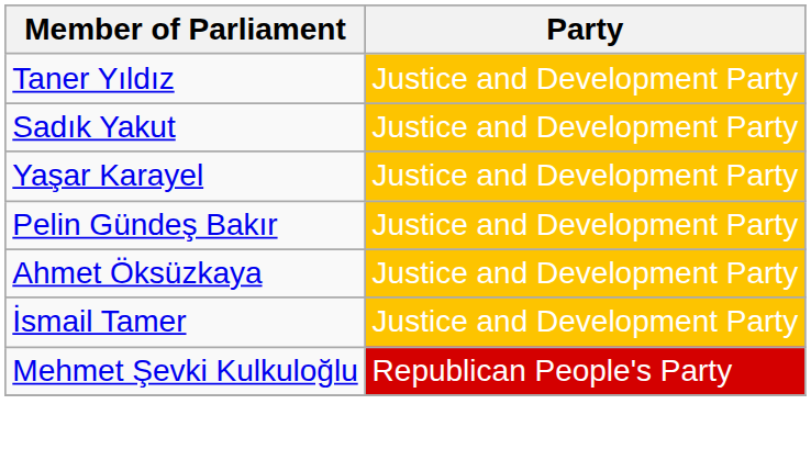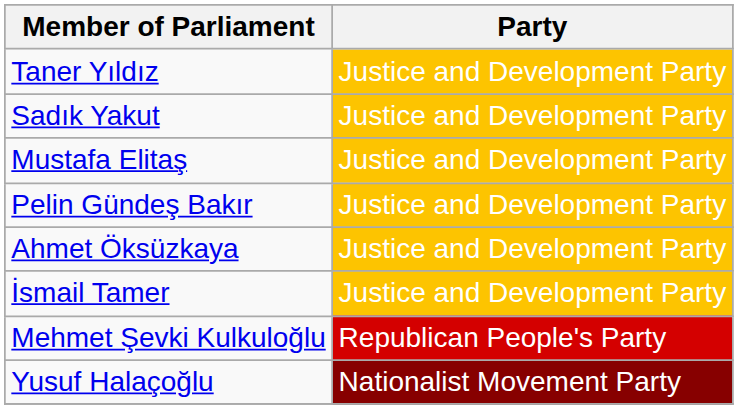+ row: Mustafa Elitaş | Justice and Development Party
- row: Yaşar Karayel | Justice and Development Party
+ row: Yusuf Halaçoğlu | Nationalist Movement Party
